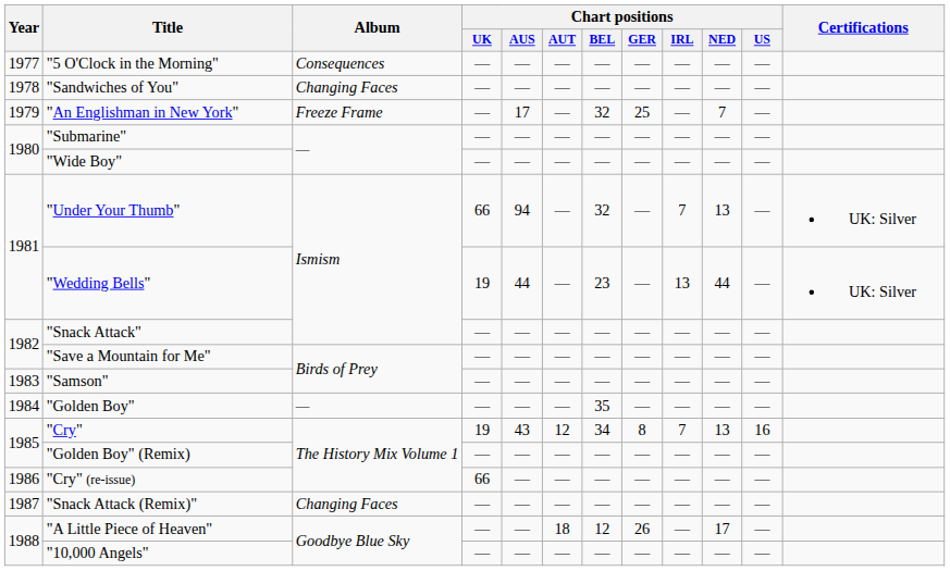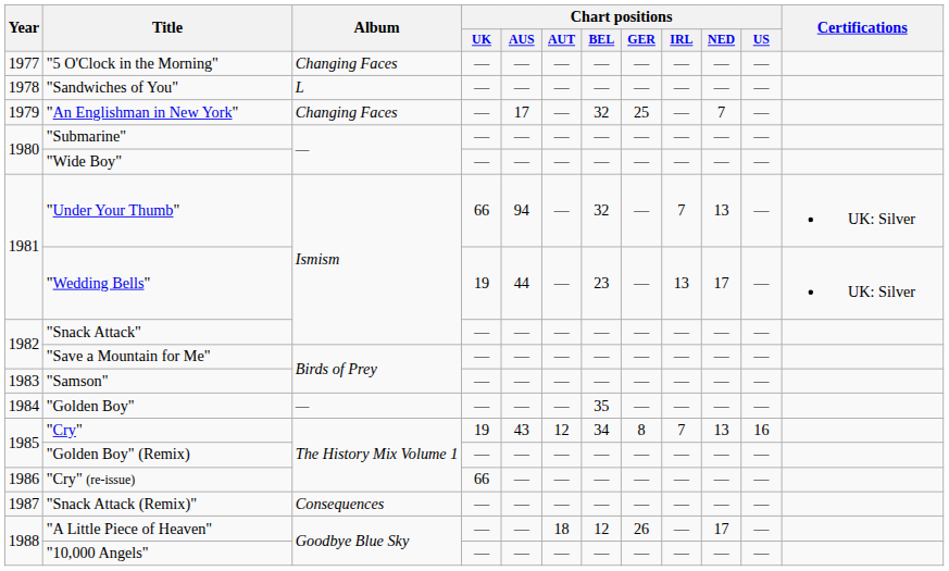"5 O'Clock in the Morning" | Album: Consequences -> Changing Faces
"Sandwiches of You" | Album: Changing Faces -> L
"An Englishman in New York" | Album: Freeze Frame -> Changing Faces
"Wedding Bells" | Chart positions / NED: 44 -> 17
"Snack Attack (Remix)" | Album: Changing Faces -> Consequences
